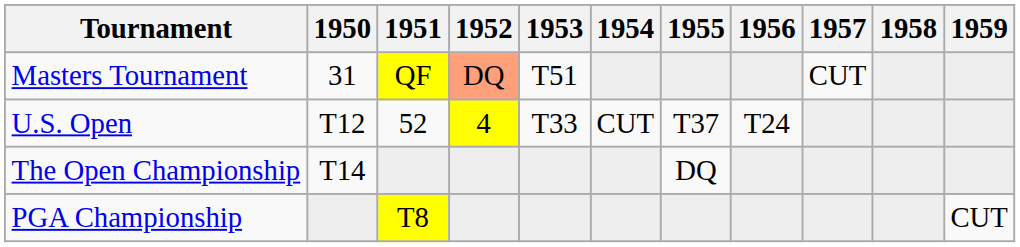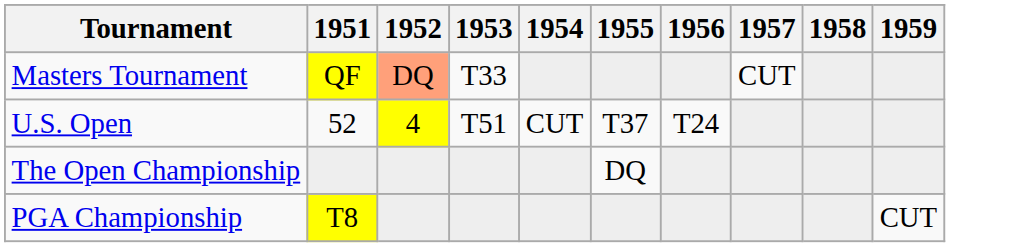- column: 1950 | 31 | T12 | T14
Masters Tournament | 1953: T51 -> T33
U.S. Open | 1953: T33 -> T51
